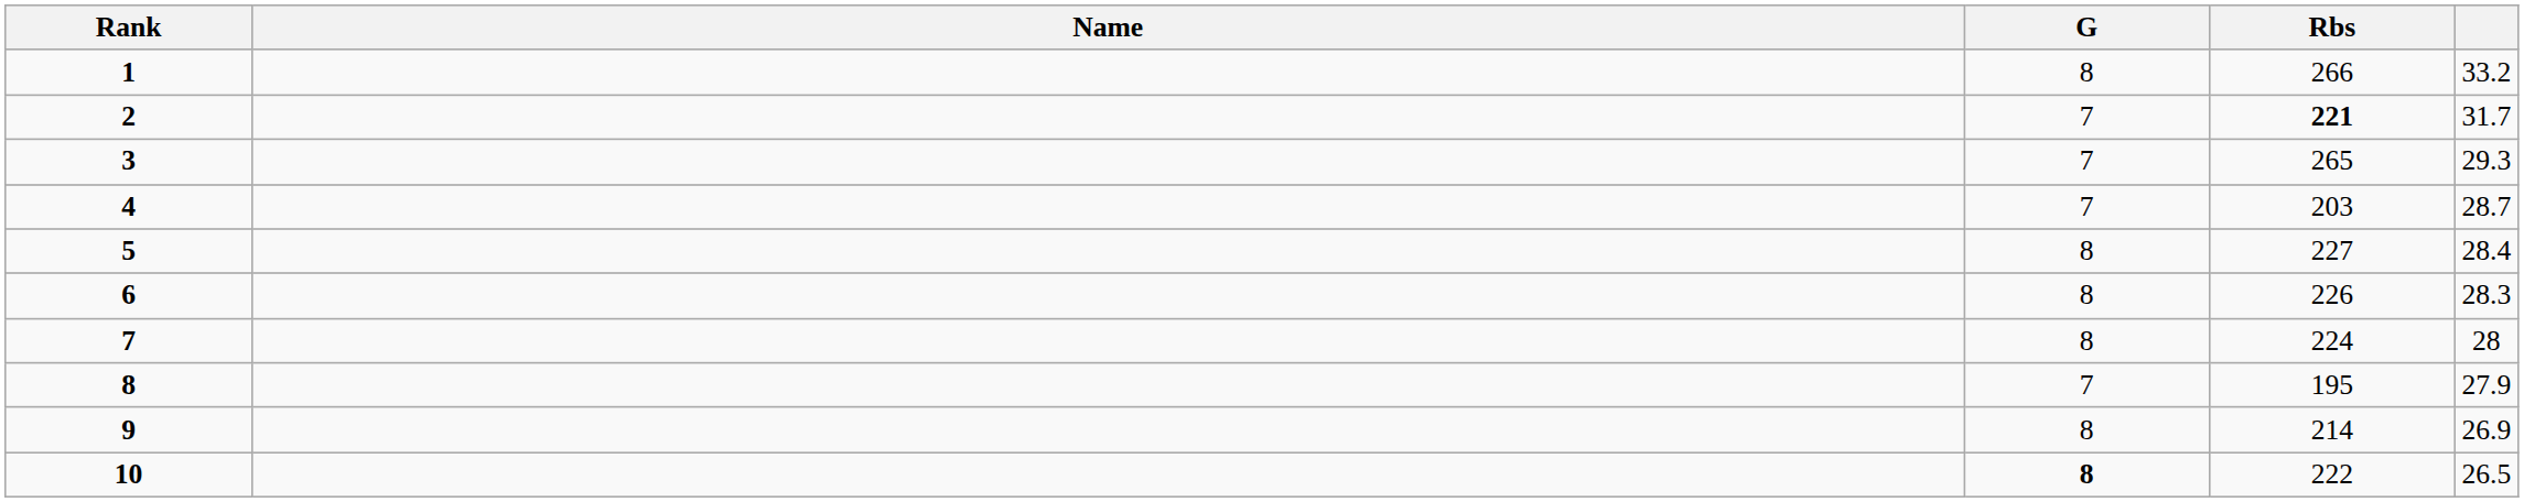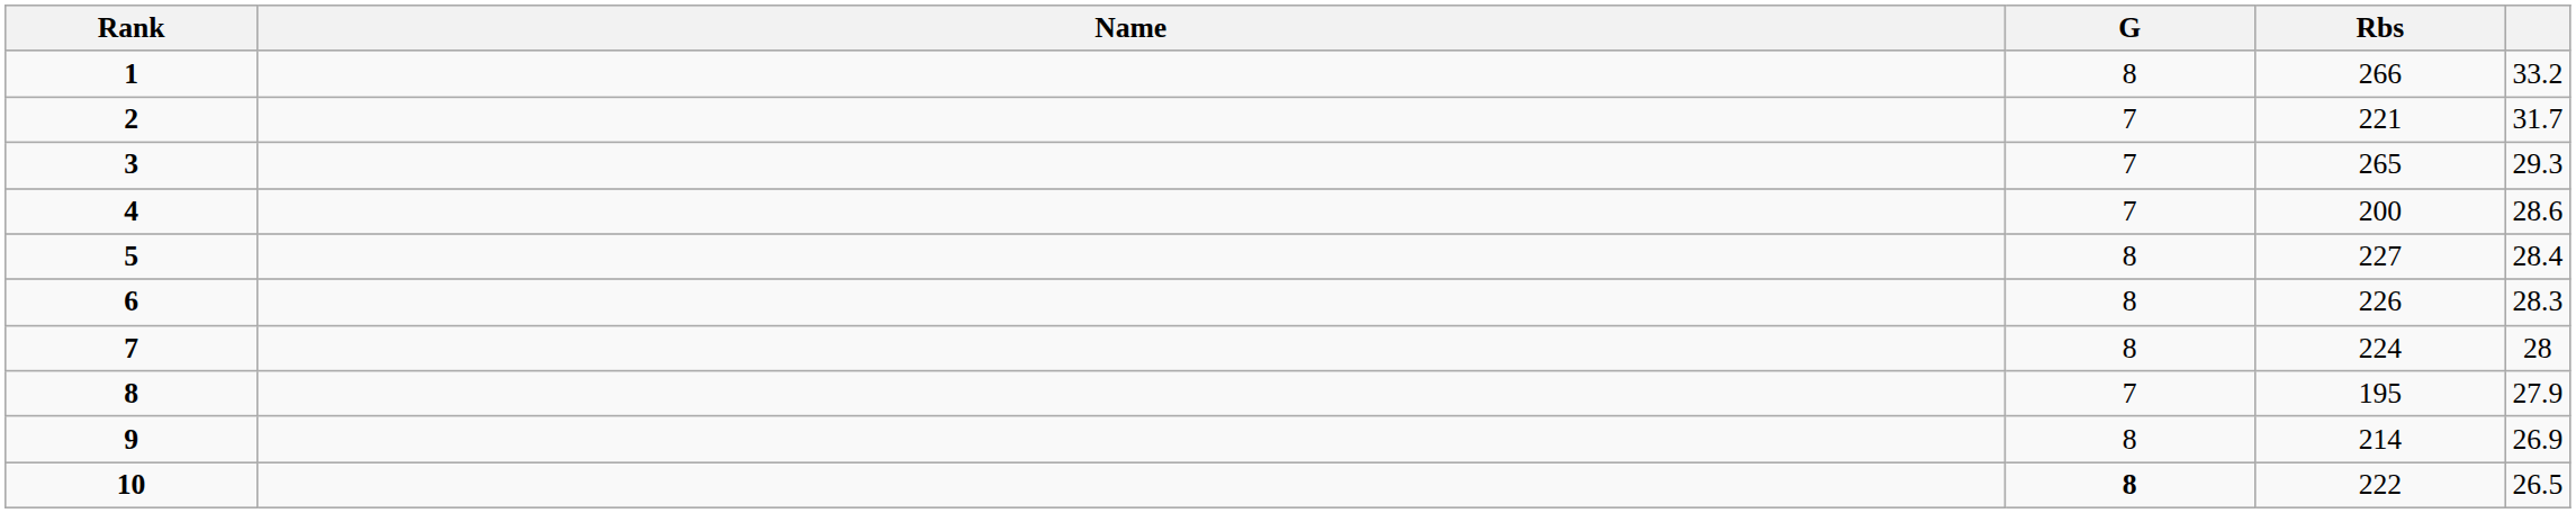2 | Rbs: bold -> normal
4 | Rbs: 203 -> 200
4 | column 5: 28.7 -> 28.6
